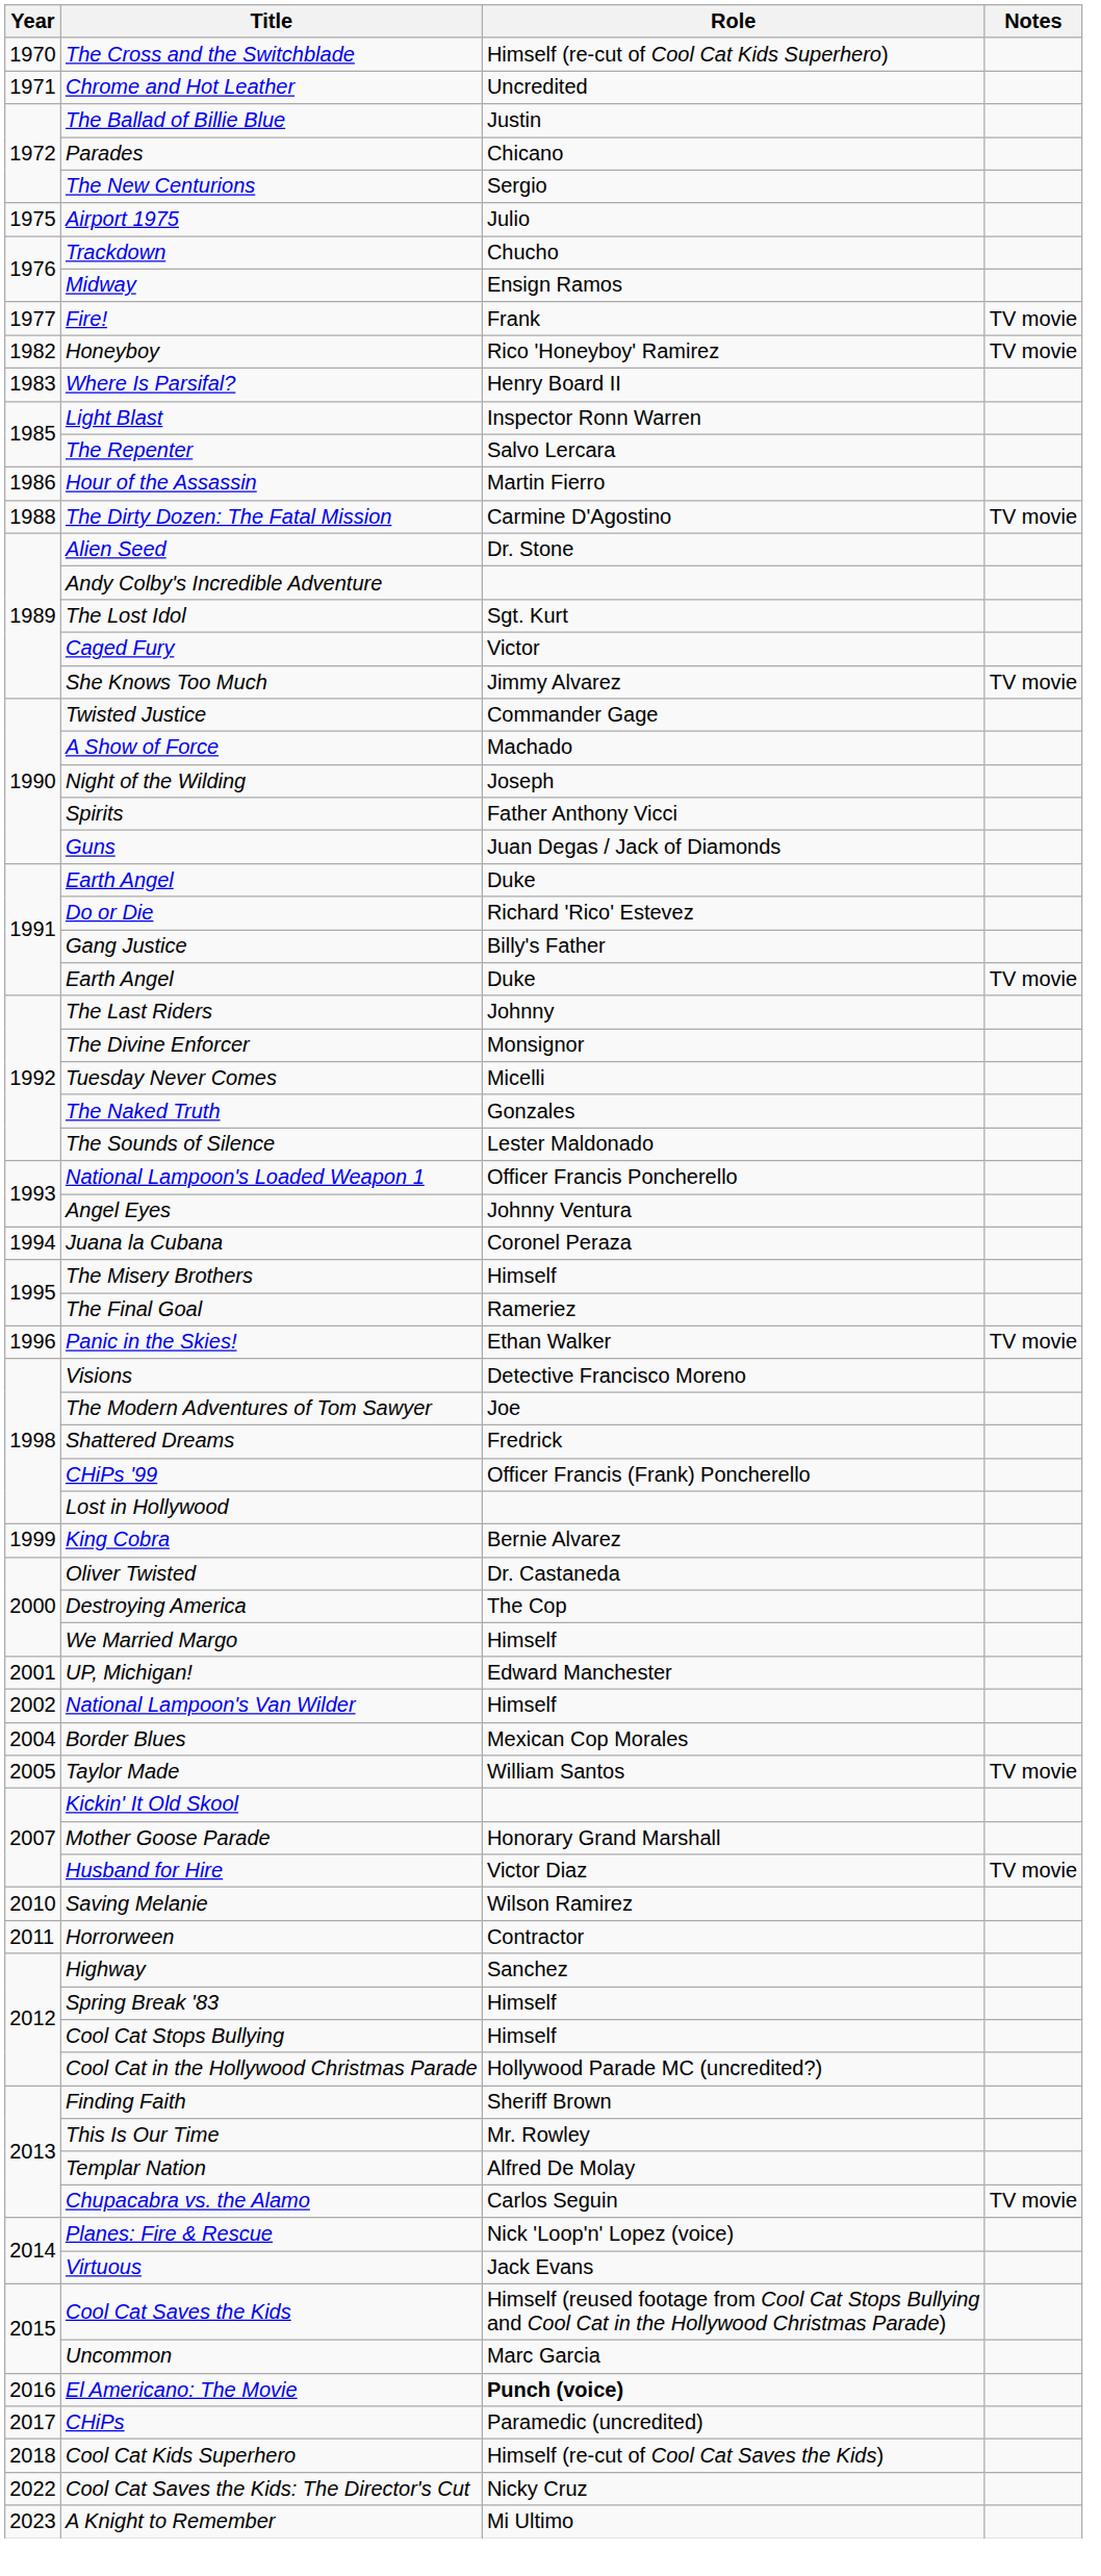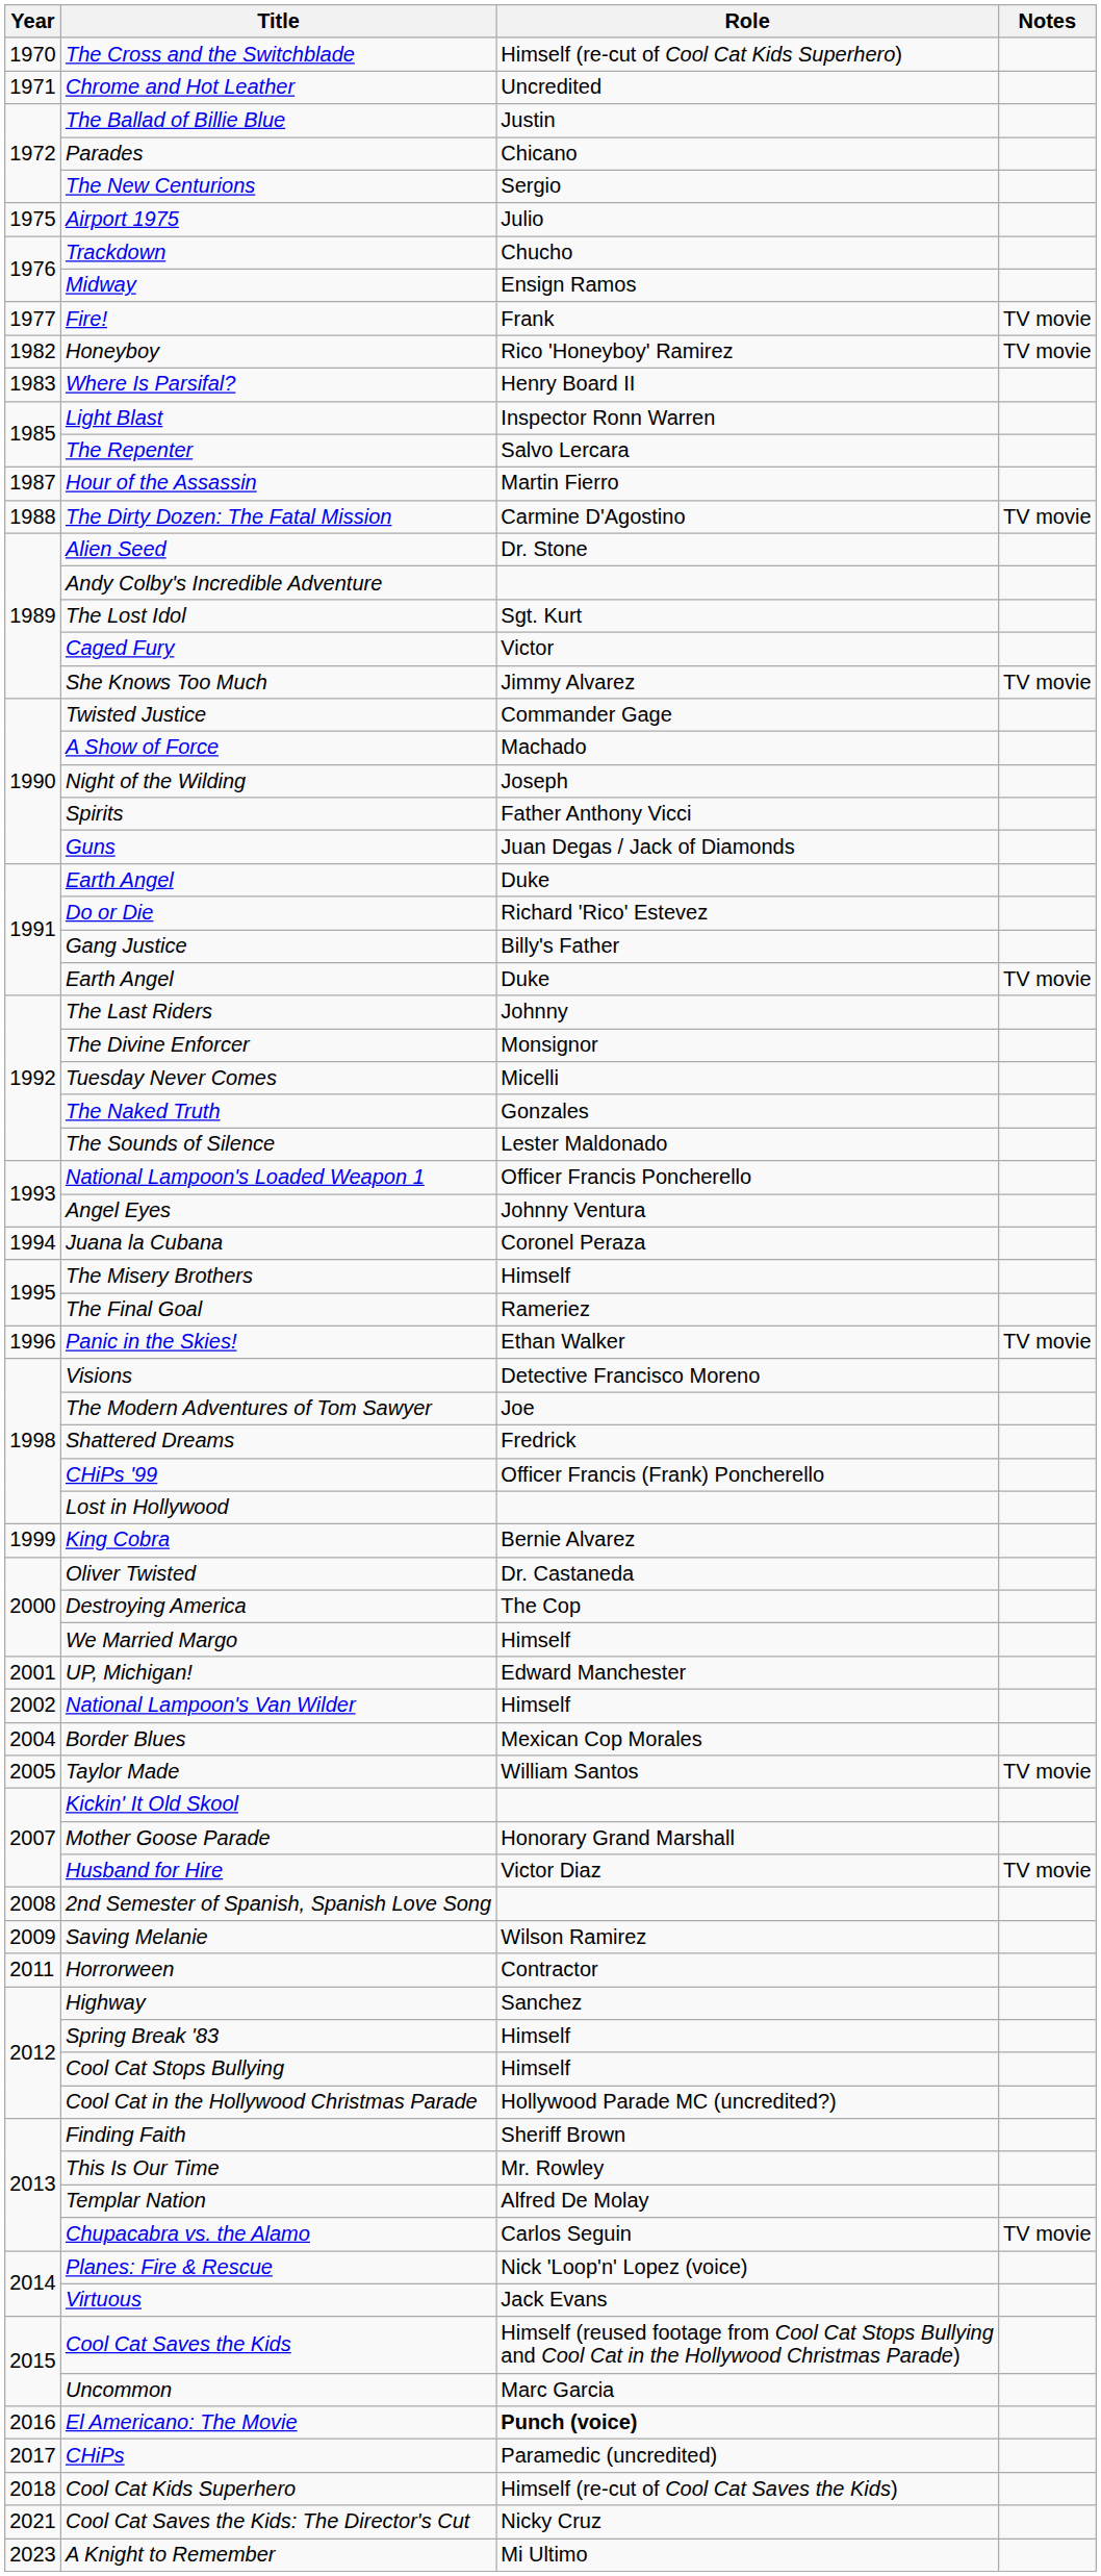Hour of the Assassin | Year: 1986 -> 1987
+ row: 2008 | 2nd Semester of Spanish, Spanish Love Song
Saving Melanie | Year: 2010 -> 2009
Cool Cat Saves the Kids: The Director's Cut | Year: 2022 -> 2021
